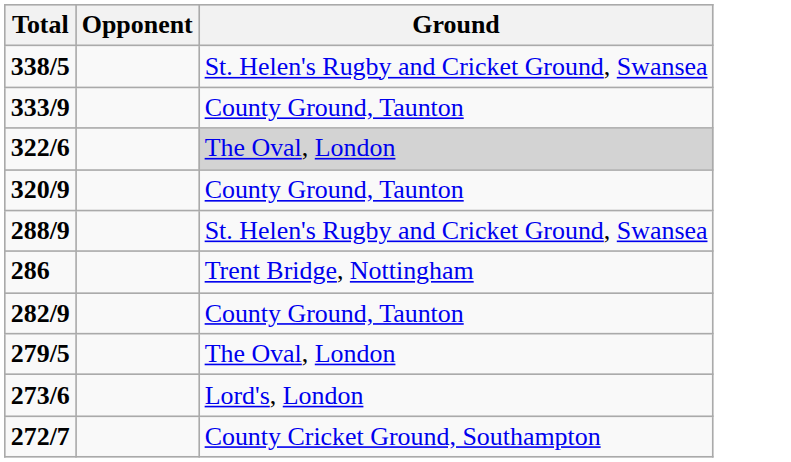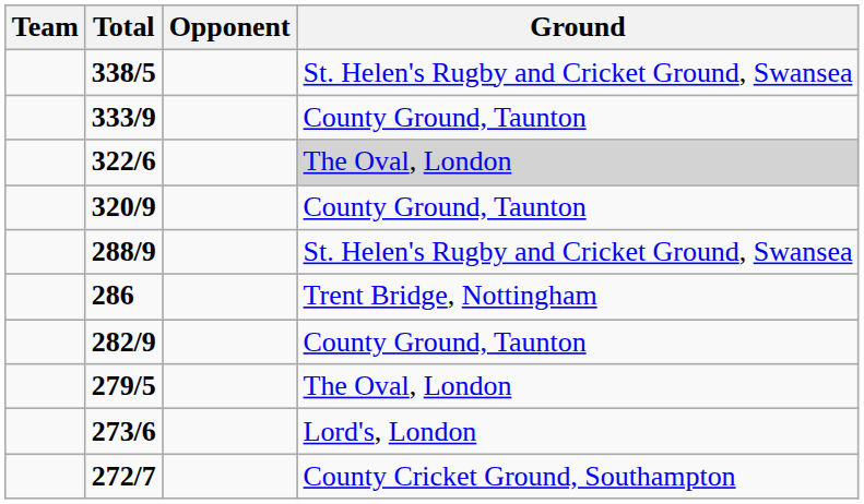+ column: Team
